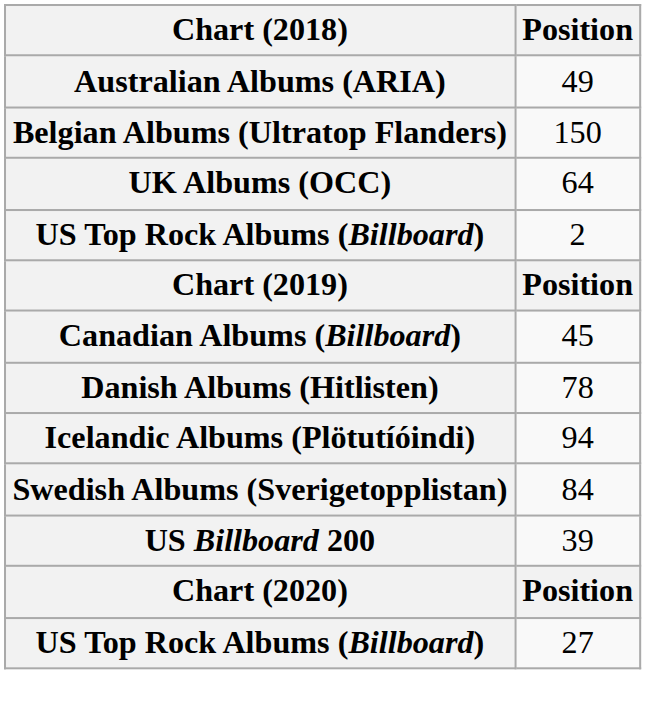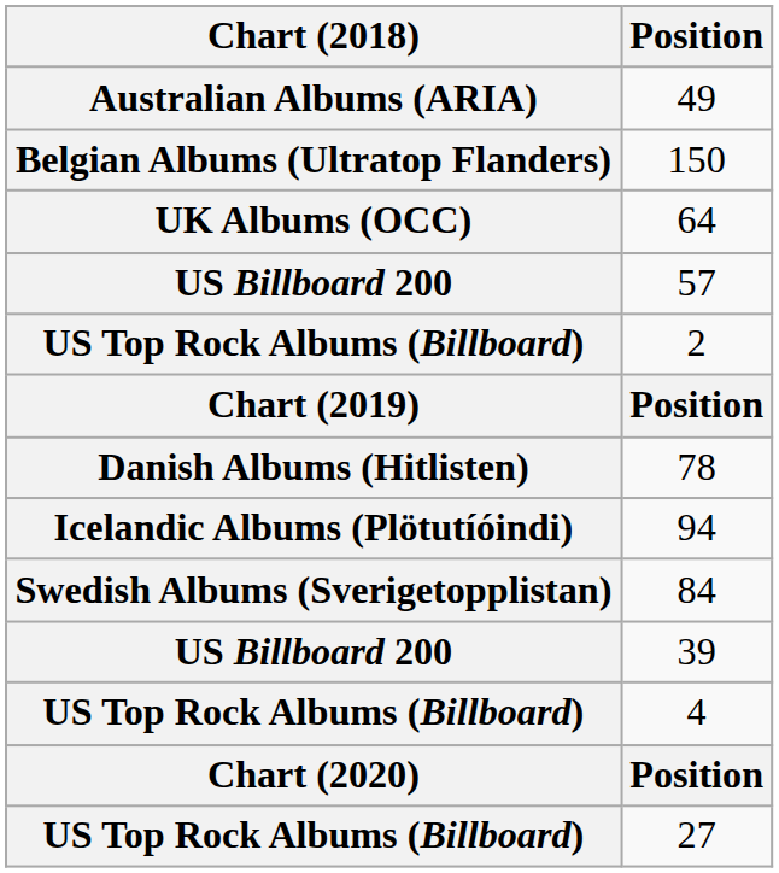+ row: US Billboard 200 | 57
- row: Canadian Albums (Billboard) | 45
+ row: US Top Rock Albums (Billboard) | 4
